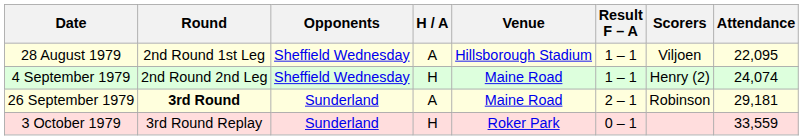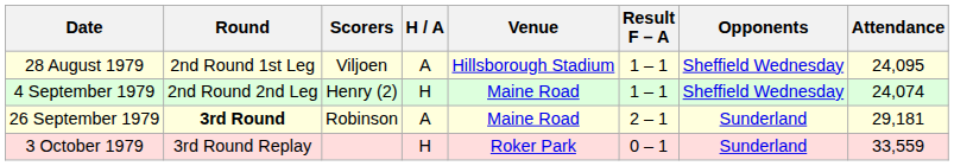columns swapped: Opponents <-> Scorers
28 August 1979 | Attendance: 22,095 -> 24,095
